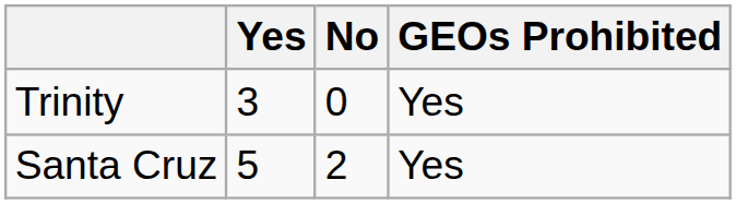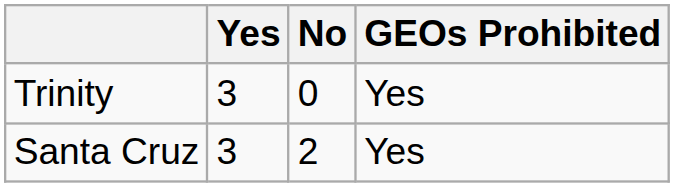Santa Cruz | Yes: 5 -> 3
